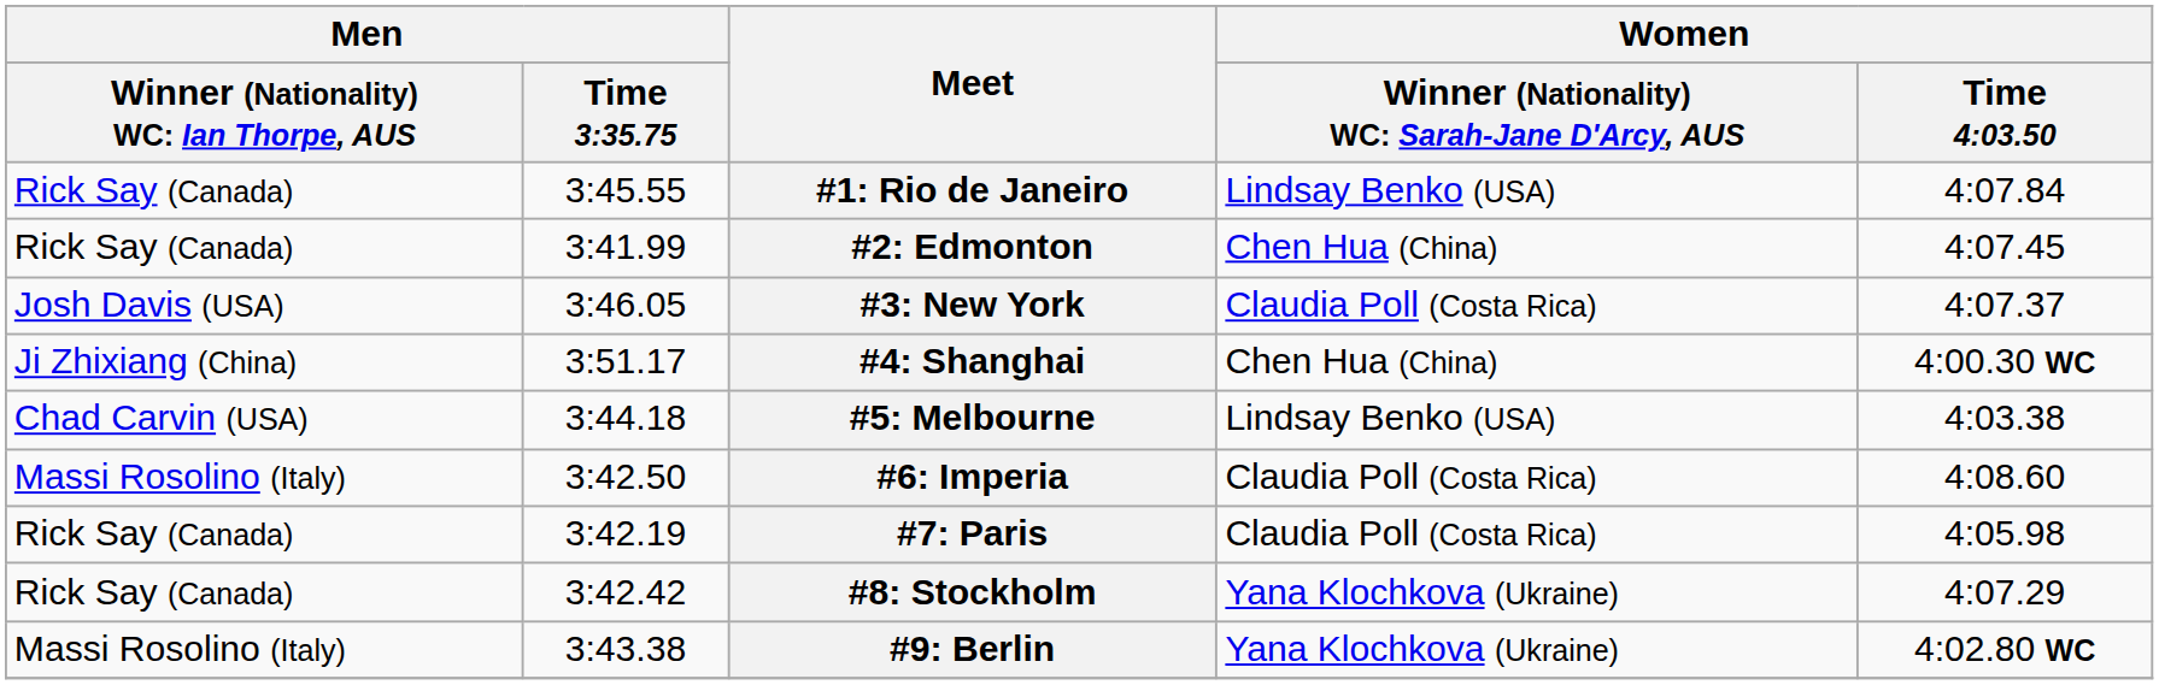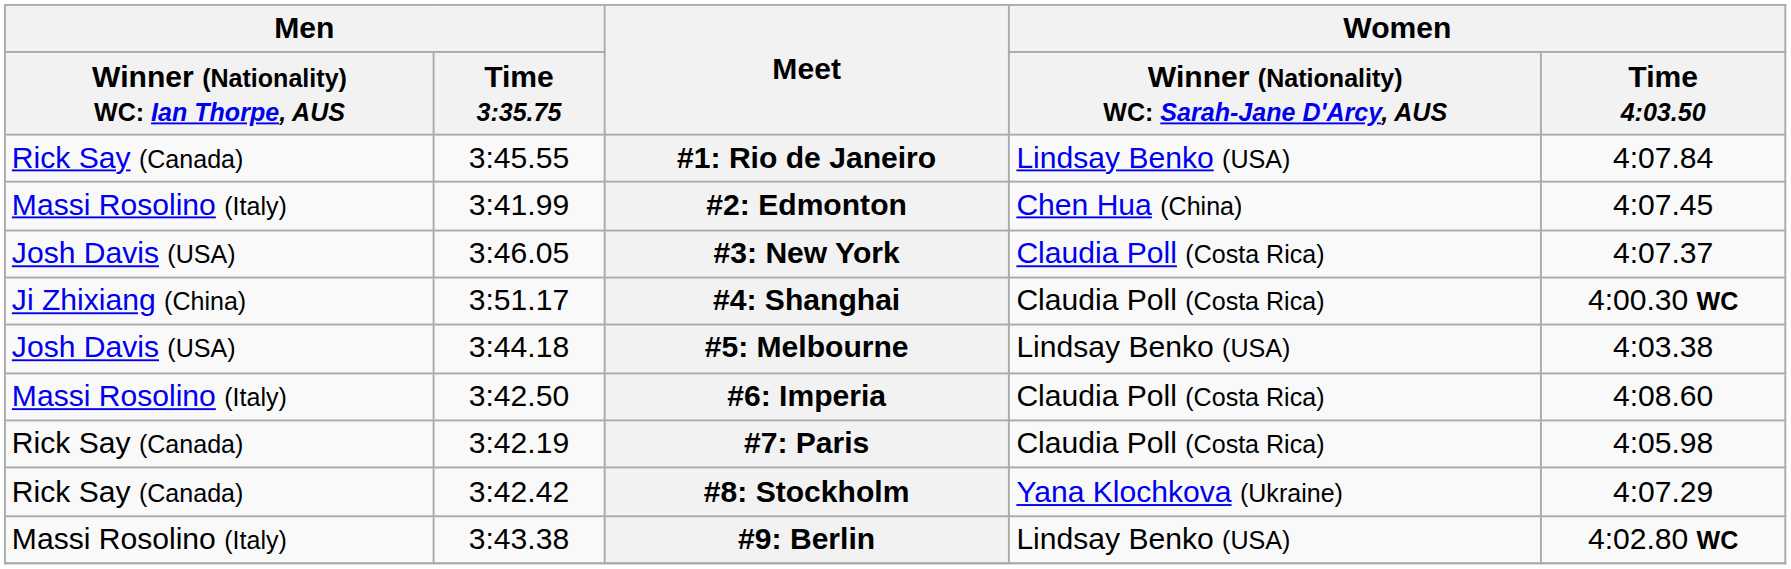#2: Edmonton | column 1: Rick Say (Canada) -> Massi Rosolino (Italy)
#4: Shanghai | column 4: Chen Hua (China) -> Claudia Poll (Costa Rica)
#5: Melbourne | column 1: Chad Carvin (USA) -> Josh Davis (USA)
#9: Berlin | column 4: Yana Klochkova (Ukraine) -> Lindsay Benko (USA)
